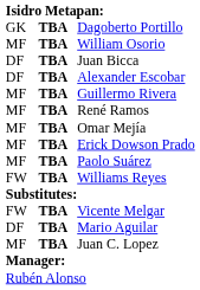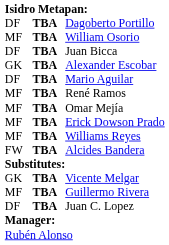Dagoberto Portillo | column 1: GK -> DF
Alexander Escobar | column 1: DF -> GK
rows swapped: Mario Aguilar <-> Guillermo Rivera
- row: MF | TBA | Paolo Suárez
Williams Reyes | column 1: FW -> MF
+ row: FW | TBA | Alcides Bandera
Vicente Melgar | column 1: FW -> GK
Juan C. Lopez | column 1: MF -> DF
